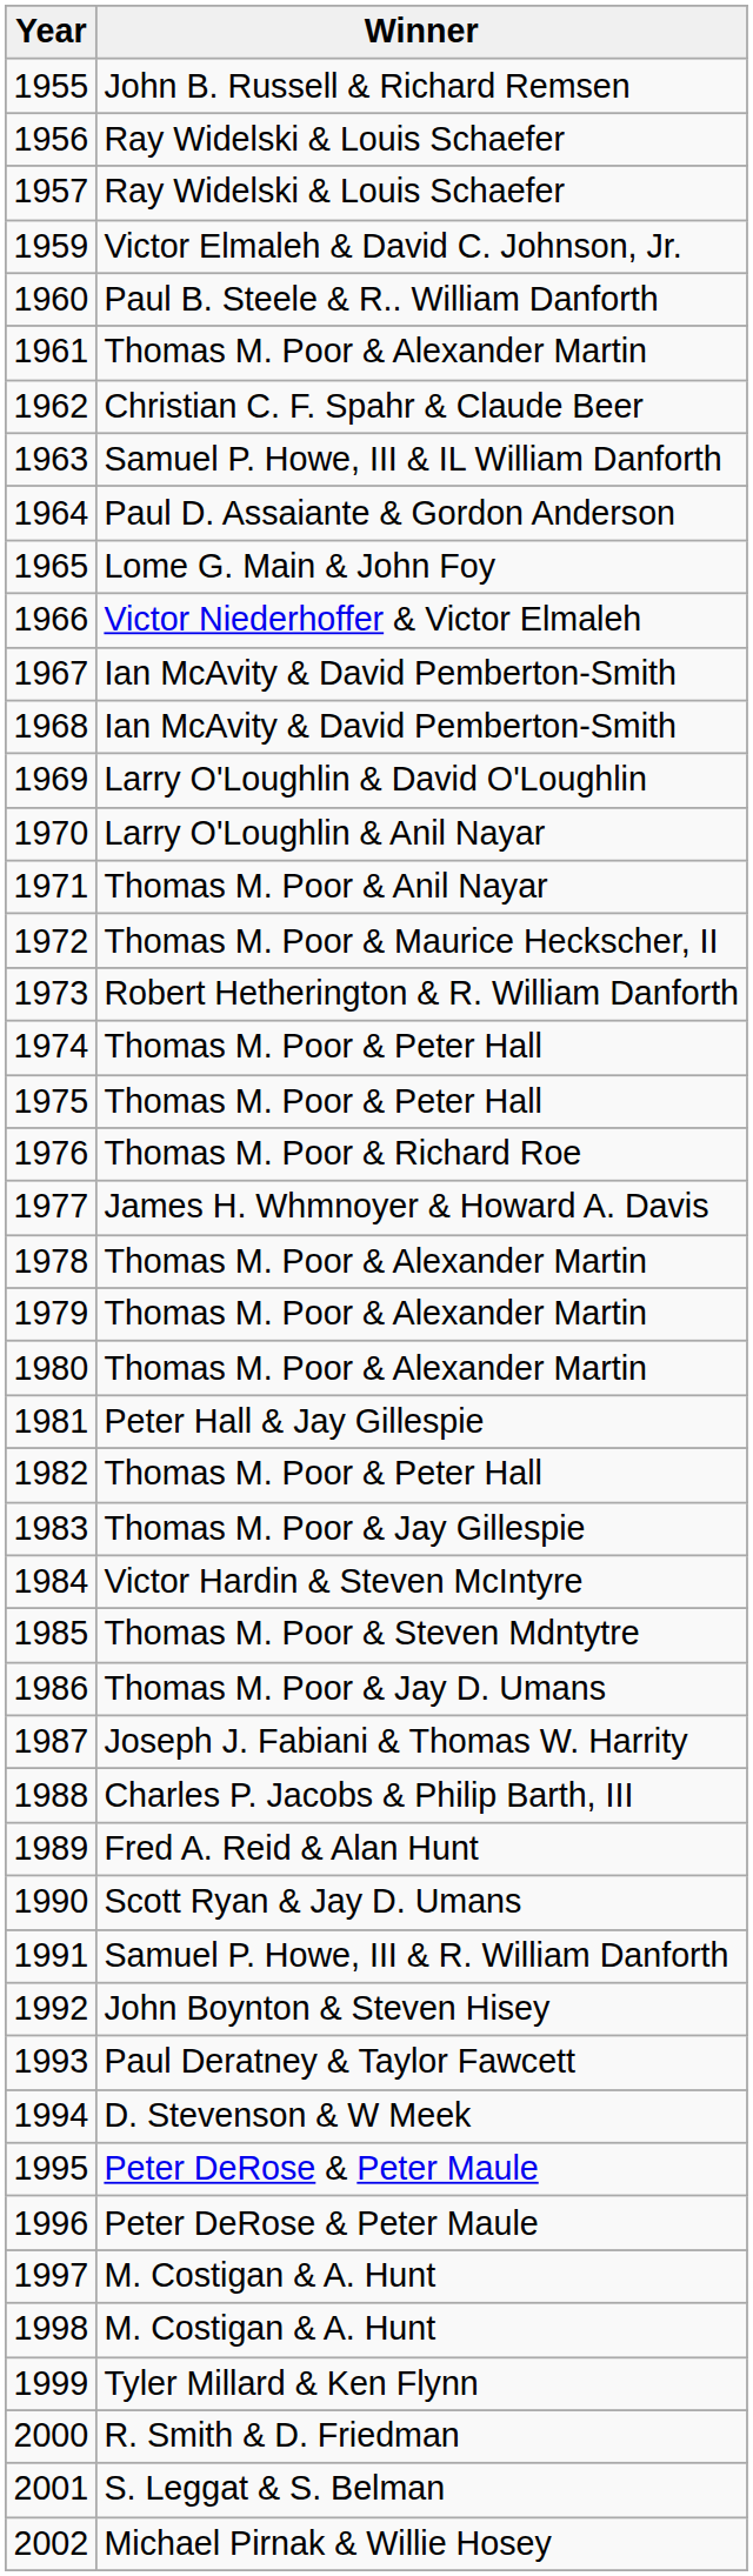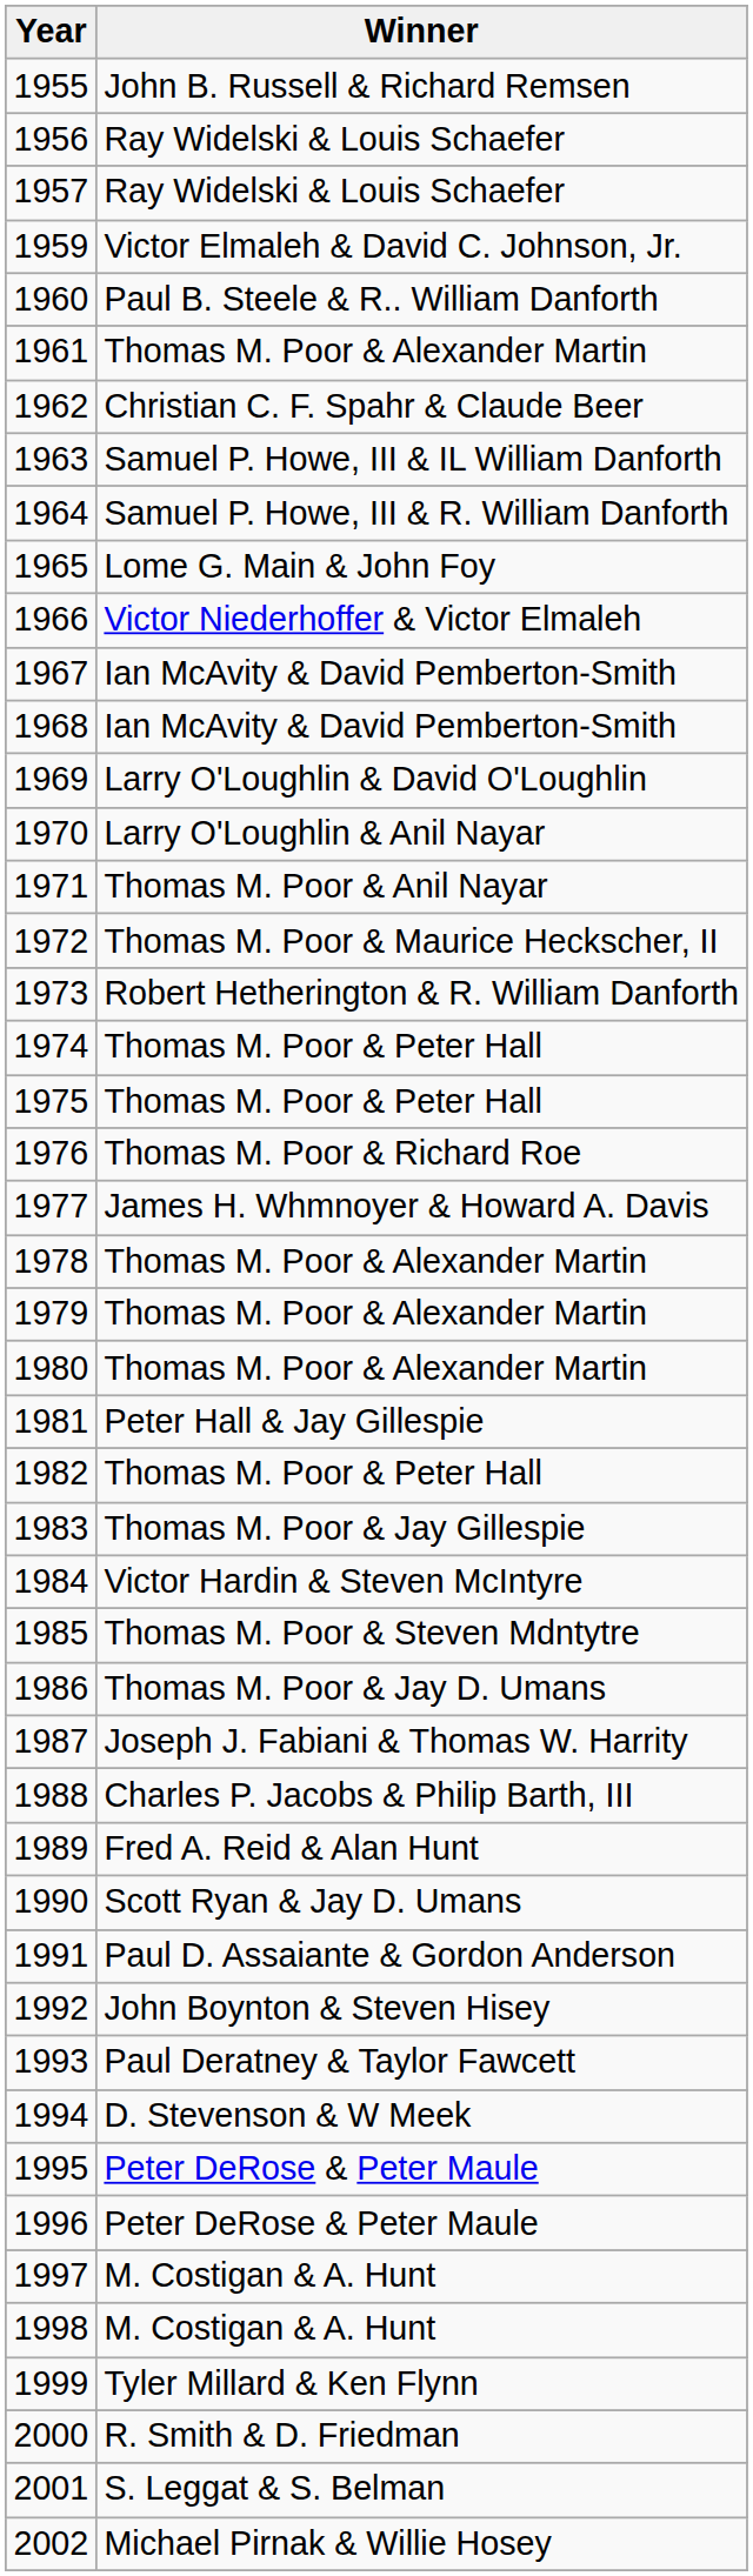1964 | Winner: Paul D. Assaiante & Gordon Anderson -> Samuel P. Howe, III & R. William Danforth
1991 | Winner: Samuel P. Howe, III & R. William Danforth -> Paul D. Assaiante & Gordon Anderson
